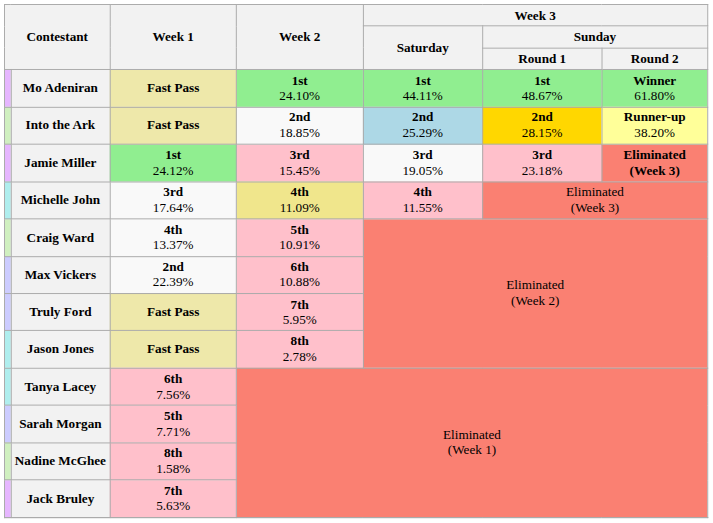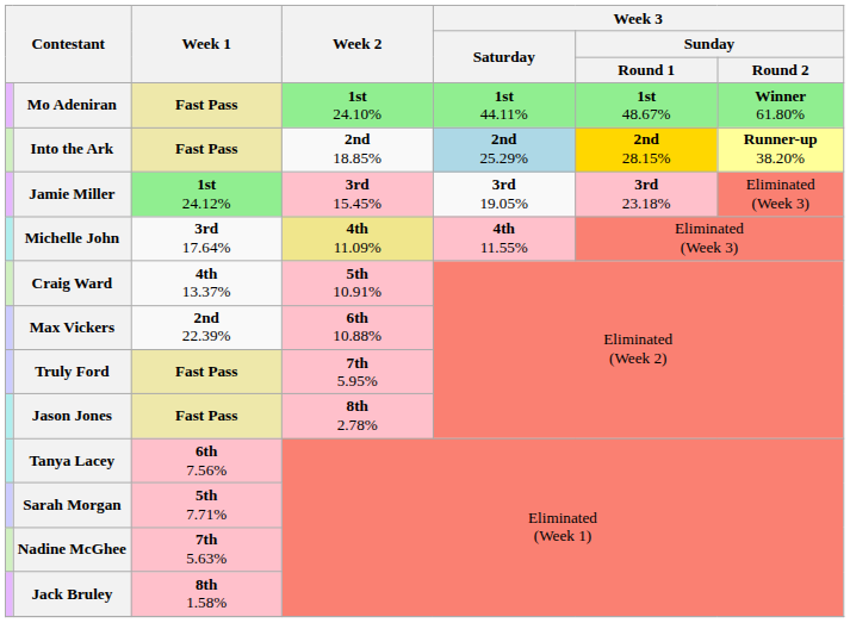Jamie Miller | Week 3 / Sunday / Round 2: bold -> normal
Nadine McGhee | Week 1: 8th 1.58% -> 7th 5.63%
Jack Bruley | Week 1: 7th 5.63% -> 8th 1.58%
